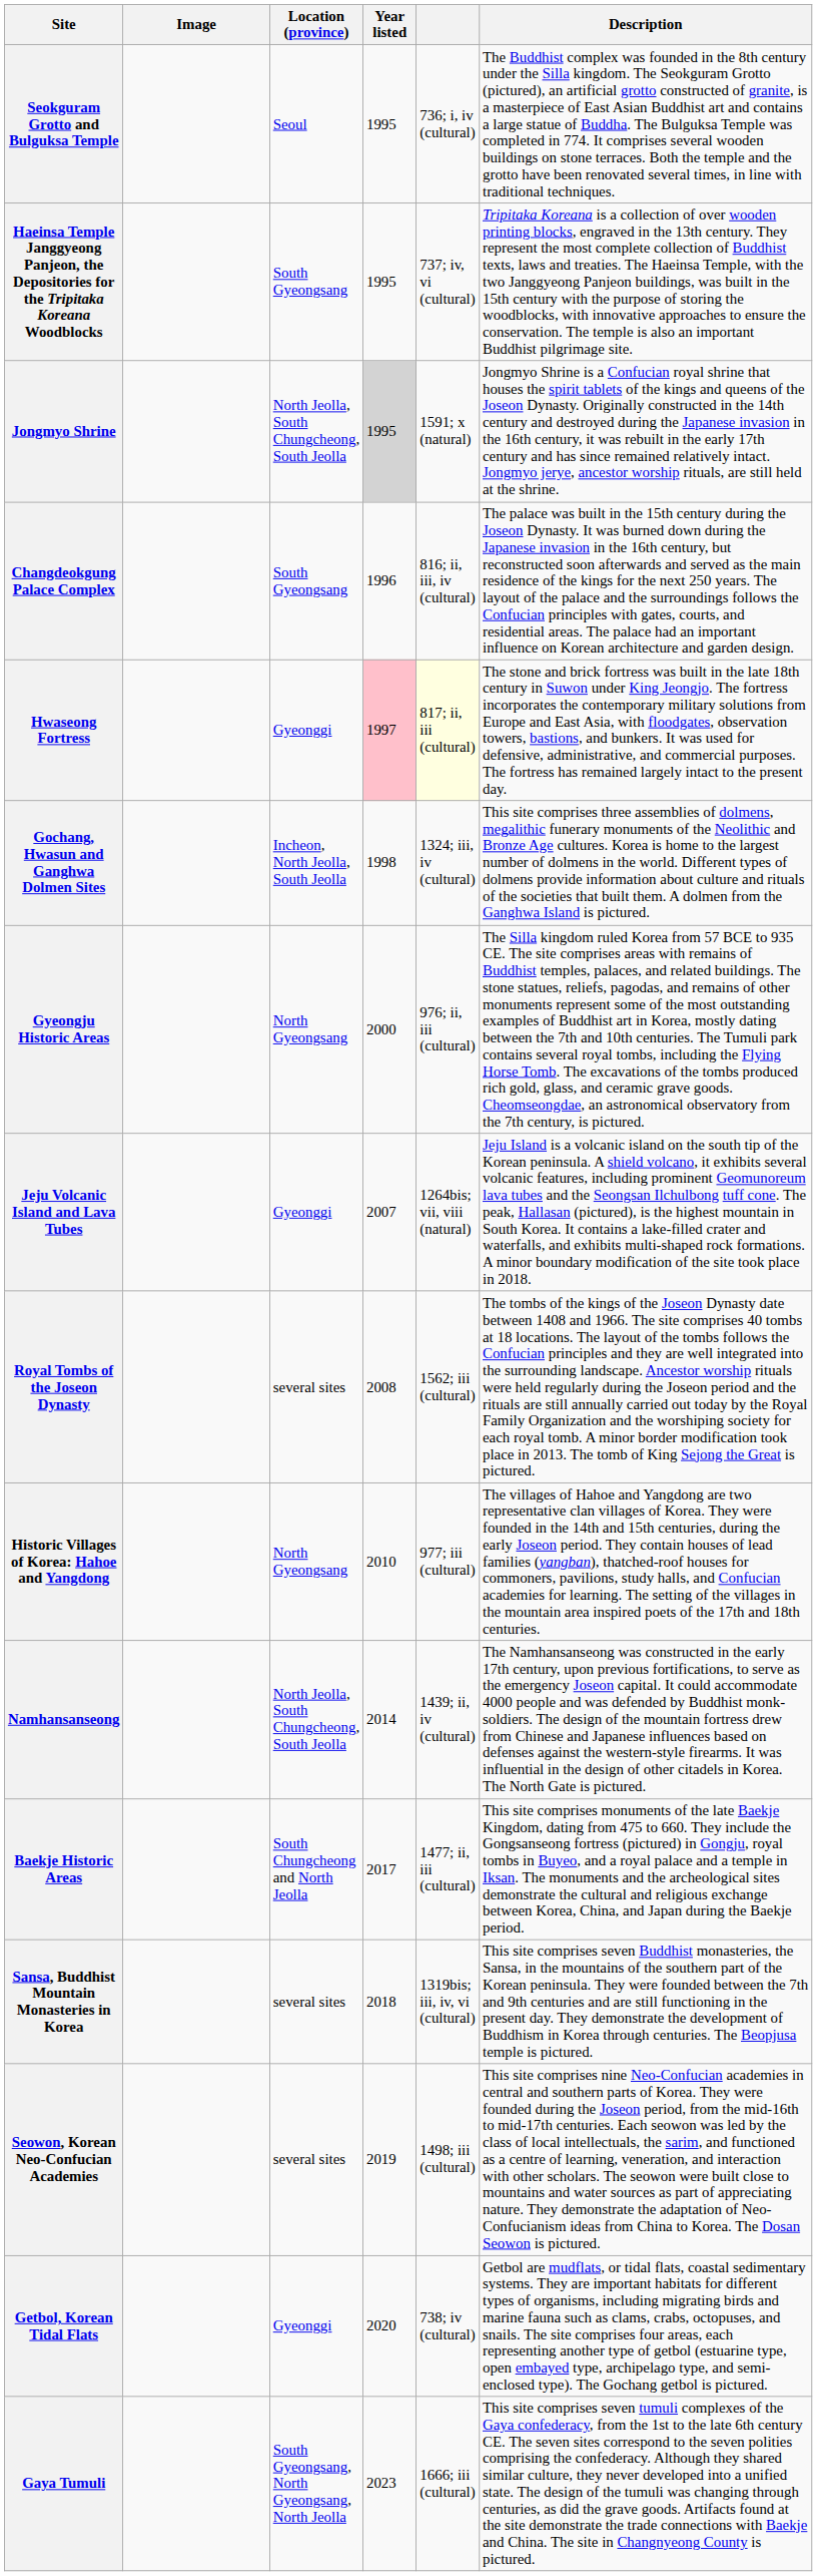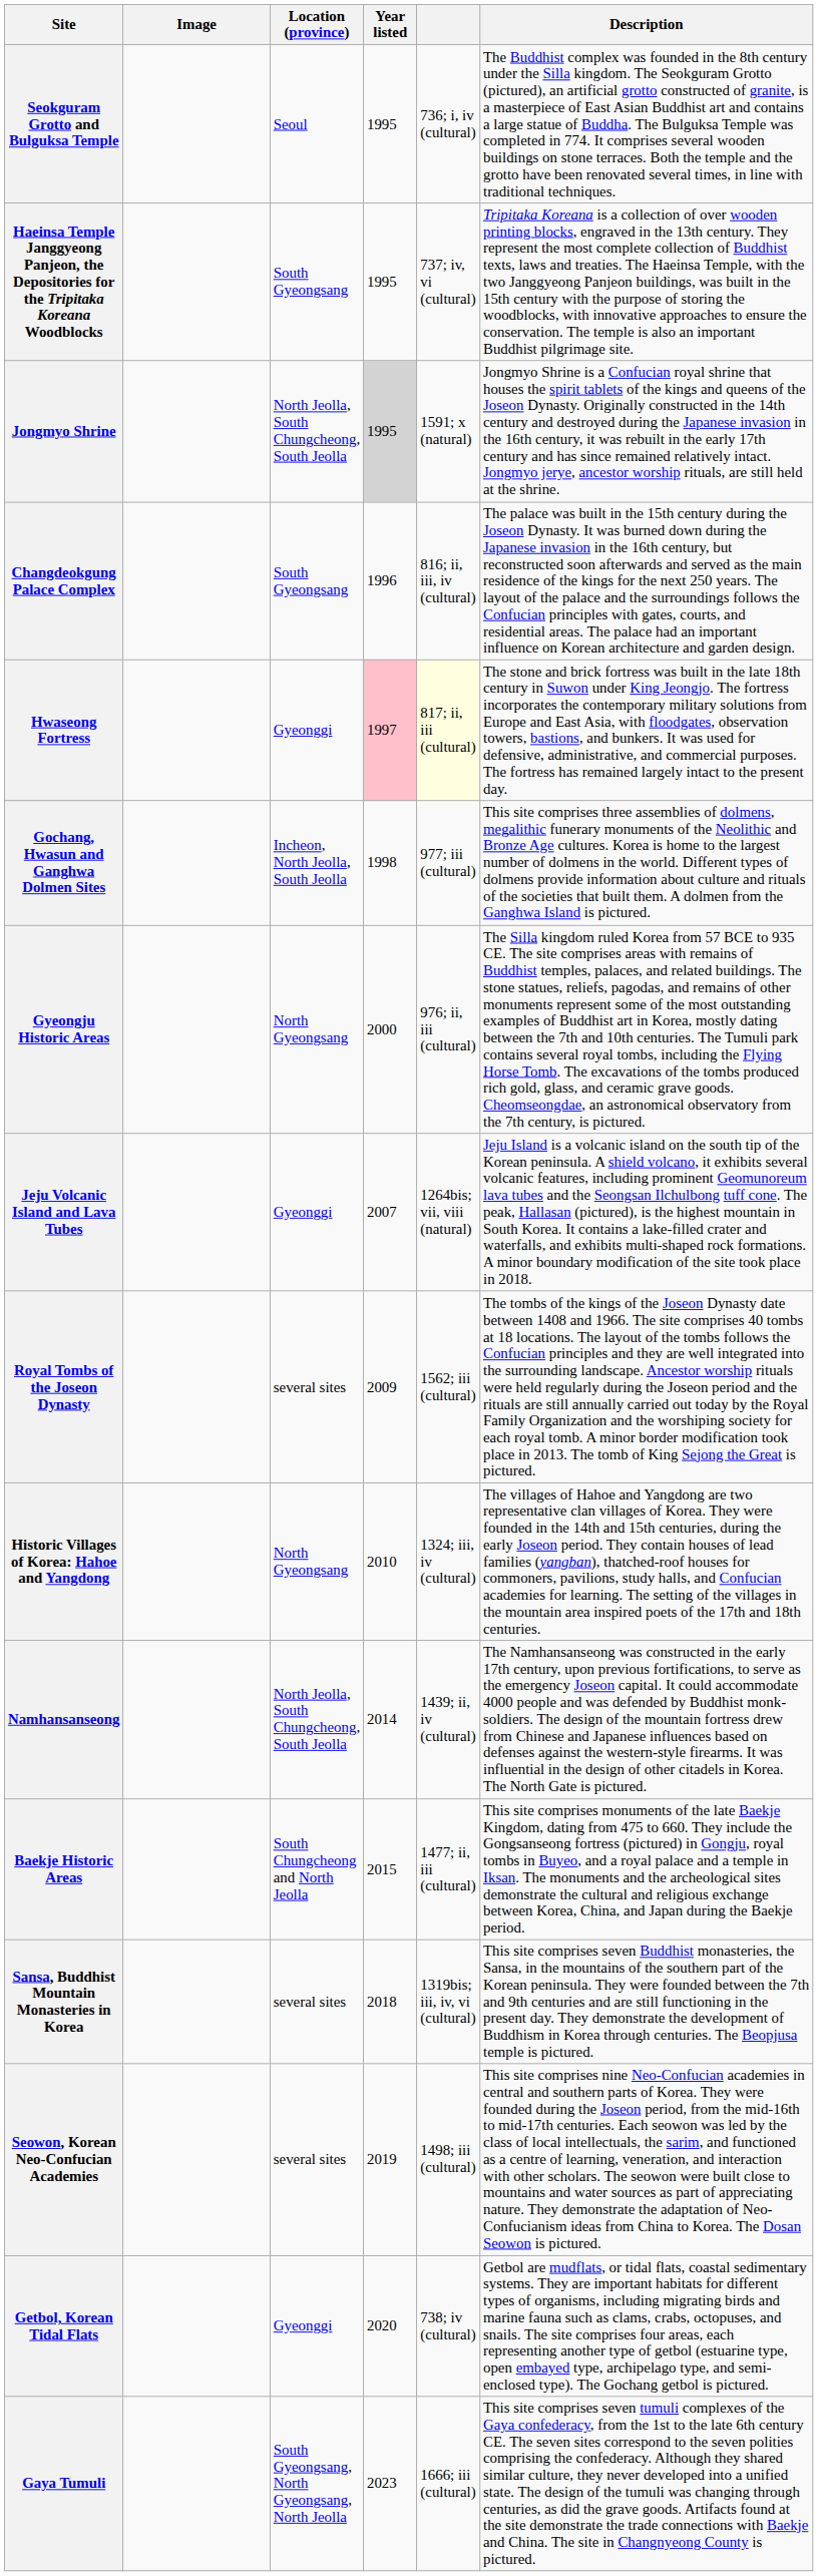Gochang, Hwasun and Ganghwa Dolmen Sites | column 5: 1324; iii, iv (cultural) -> 977; iii (cultural)
Royal Tombs of the Joseon Dynasty | Year listed: 2008 -> 2009
Historic Villages of Korea: Hahoe and Yangdong | column 5: 977; iii (cultural) -> 1324; iii, iv (cultural)
Baekje Historic Areas | Year listed: 2017 -> 2015
